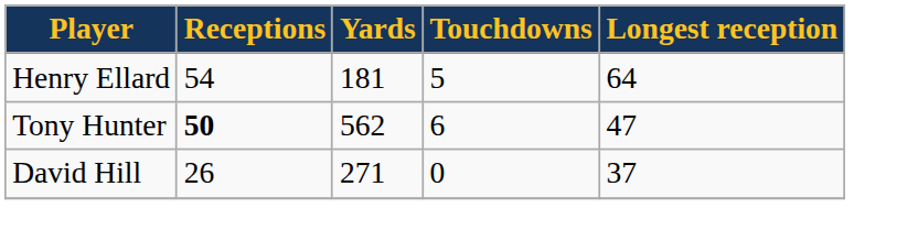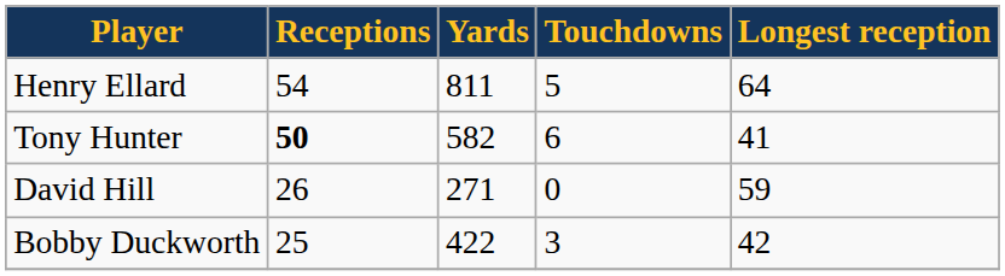Henry Ellard | Yards: 181 -> 811
Tony Hunter | Yards: 562 -> 582
Tony Hunter | Longest reception: 47 -> 41
David Hill | Longest reception: 37 -> 59
+ row: Bobby Duckworth | 25 | 422 | 3 | 42
